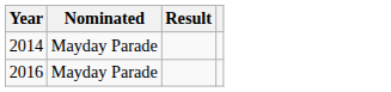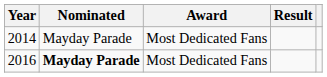+ column: Award | Most Dedicated Fans | Most Dedicated Fans
2016 | Nominated: normal -> bold
